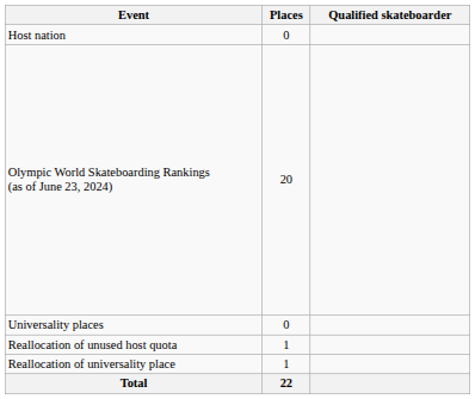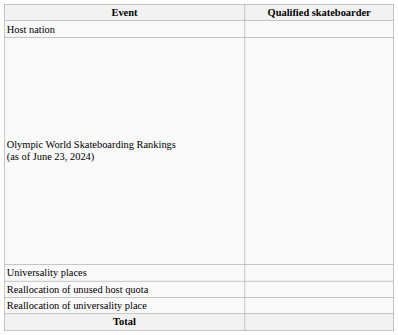- column: Places | 0 | 20 | 0 | 1 | 1 | 22
